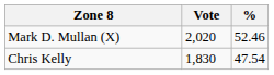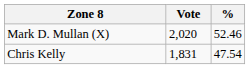Chris Kelly | Vote: 1,830 -> 1,831
